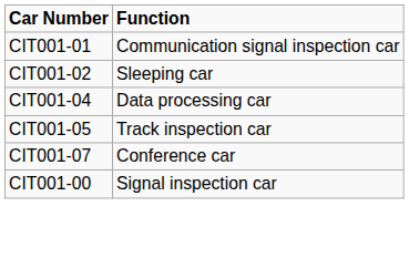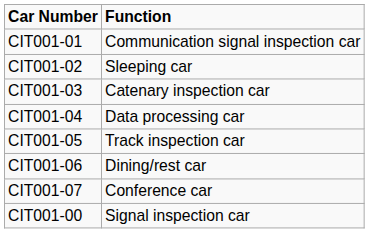+ row: CIT001-03 | Catenary inspection car
+ row: CIT001-06 | Dining/rest car
